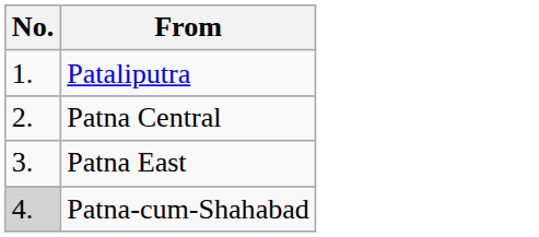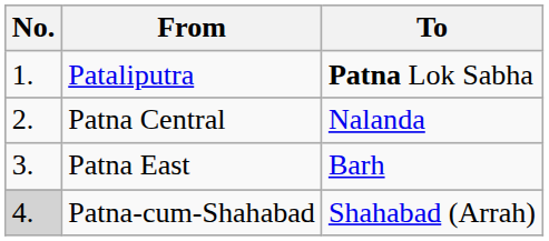+ column: To | Patna Lok Sabha | Nalanda | Barh | Shahabad (Arrah)
